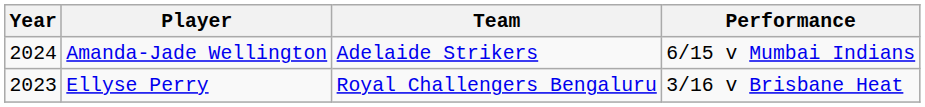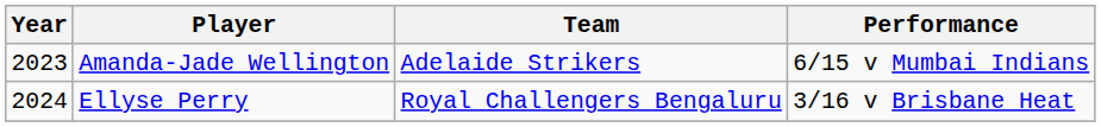Amanda-Jade Wellington | Year: 2024 -> 2023
Ellyse Perry | Year: 2023 -> 2024
